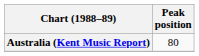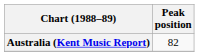Australia (Kent Music Report) | Peak position: 80 -> 82
